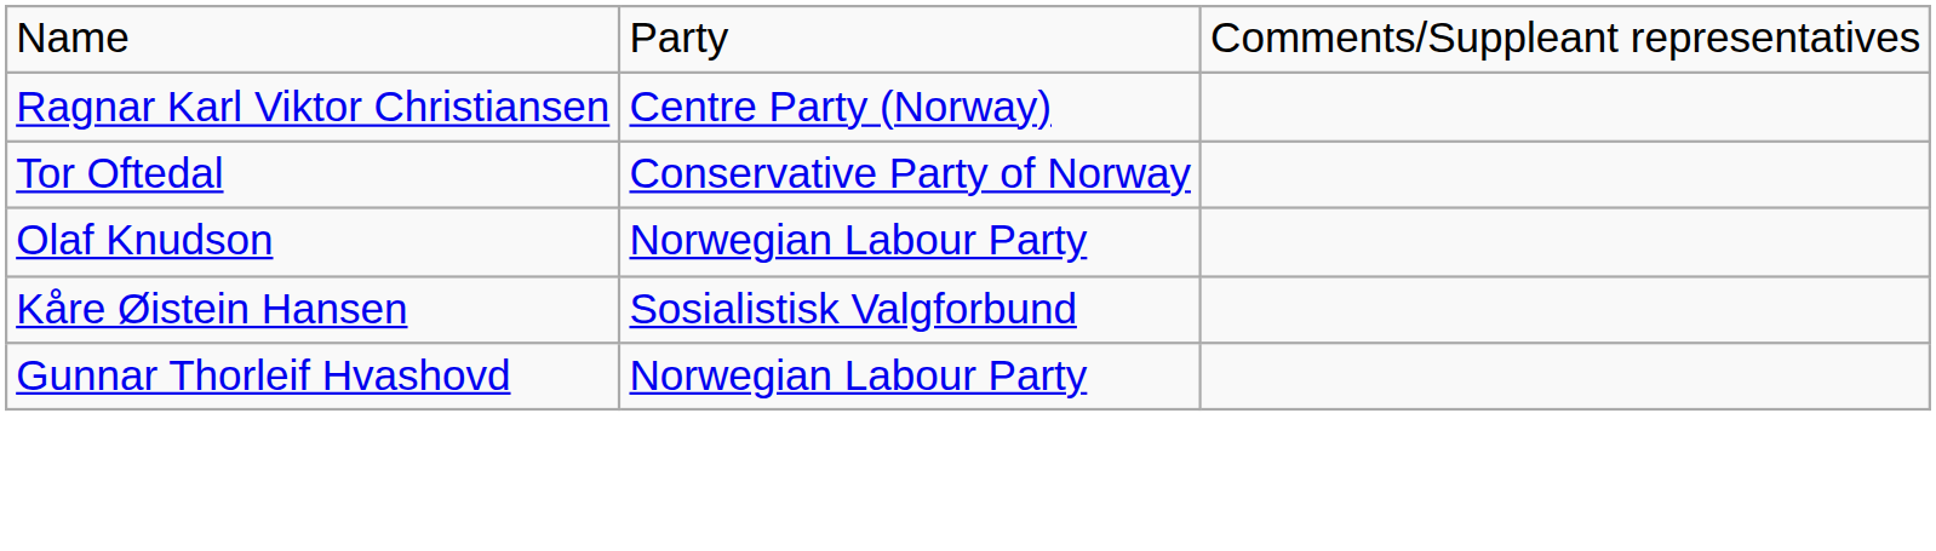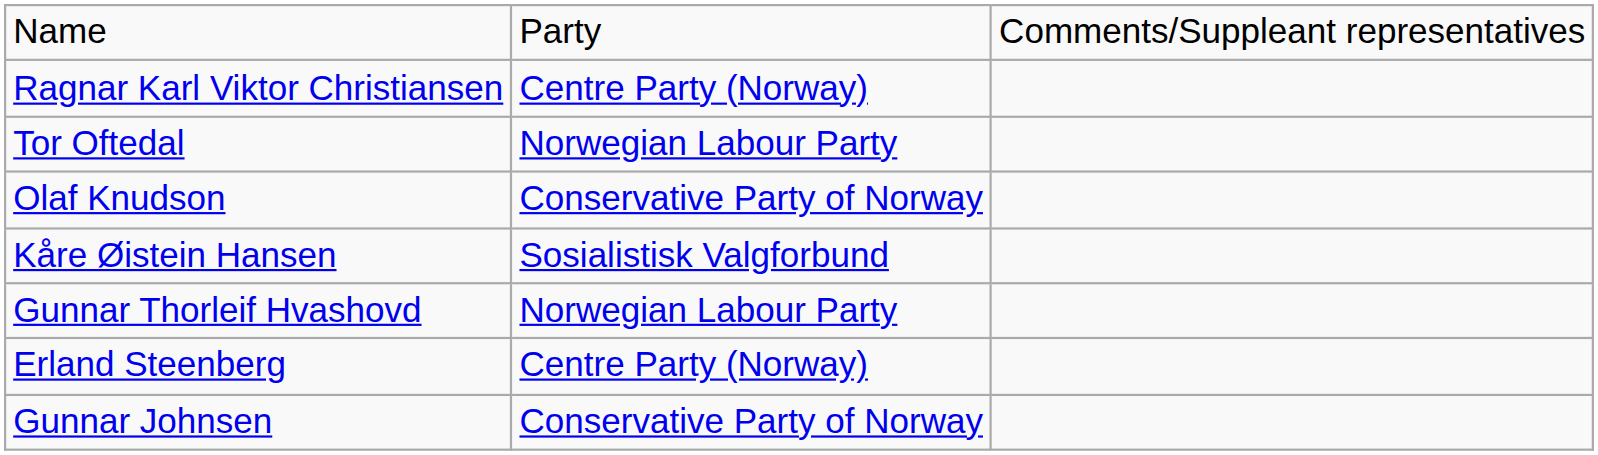Tor Oftedal | column 2: Conservative Party of Norway -> Norwegian Labour Party
Olaf Knudson | column 2: Norwegian Labour Party -> Conservative Party of Norway
+ row: Erland Steenberg | Centre Party (Norway)
+ row: Gunnar Johnsen | Conservative Party of Norway
